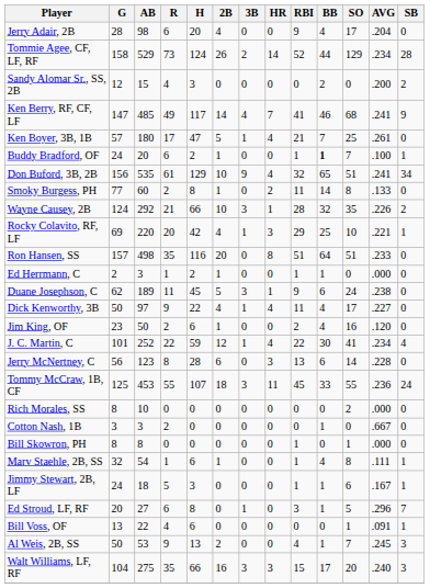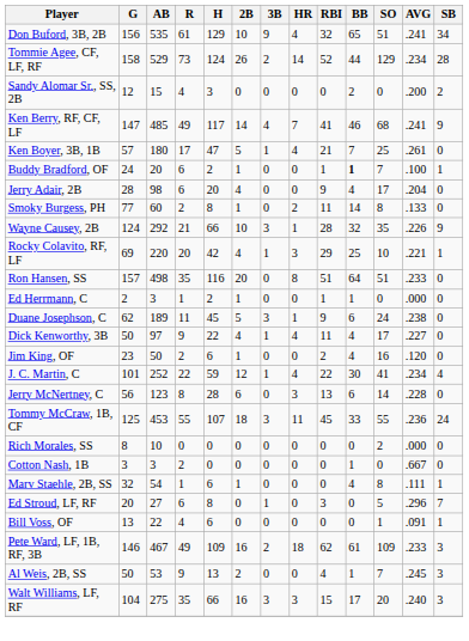rows swapped: Jerry Adair, 2B <-> Don Buford, 3B, 2B
Wayne Causey, 2B | SB: 2 -> 9
- row: Bill Skowron, PH | 8 | 8 | 0 | 0 | 0 | 0 | 0 | 1 | 0 | 1 | .000 | 0
Marv Staehle, 2B, SS | RBI: 1 -> 0
- row: Jimmy Stewart, 2B, LF | 24 | 18 | 5 | 3 | 0 | 0 | 0 | 1 | 1 | 6 | .167 | 1
Ed Stroud, LF, RF | BB: 1 -> 0
+ row: Pete Ward, LF, 1B, RF, 3B | 146 | 467 | 49 | 109 | 16 | 2 | 18 | 62 | 61 | 109 | .233 | 3
